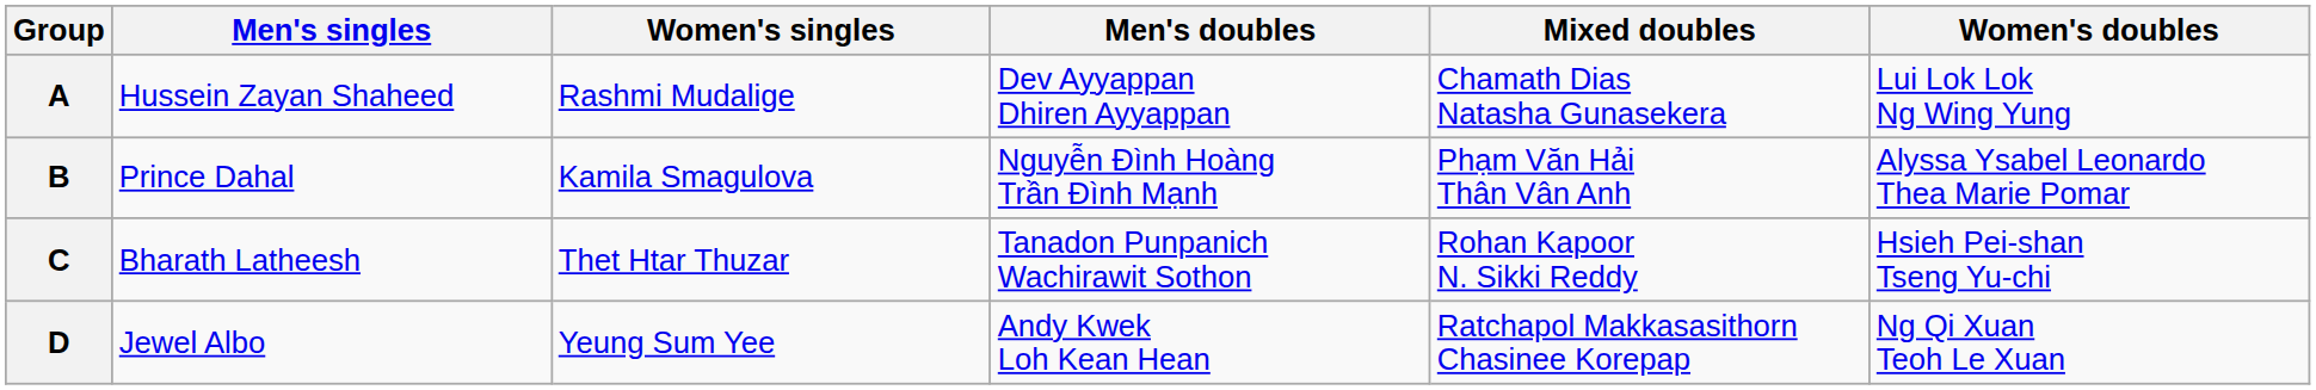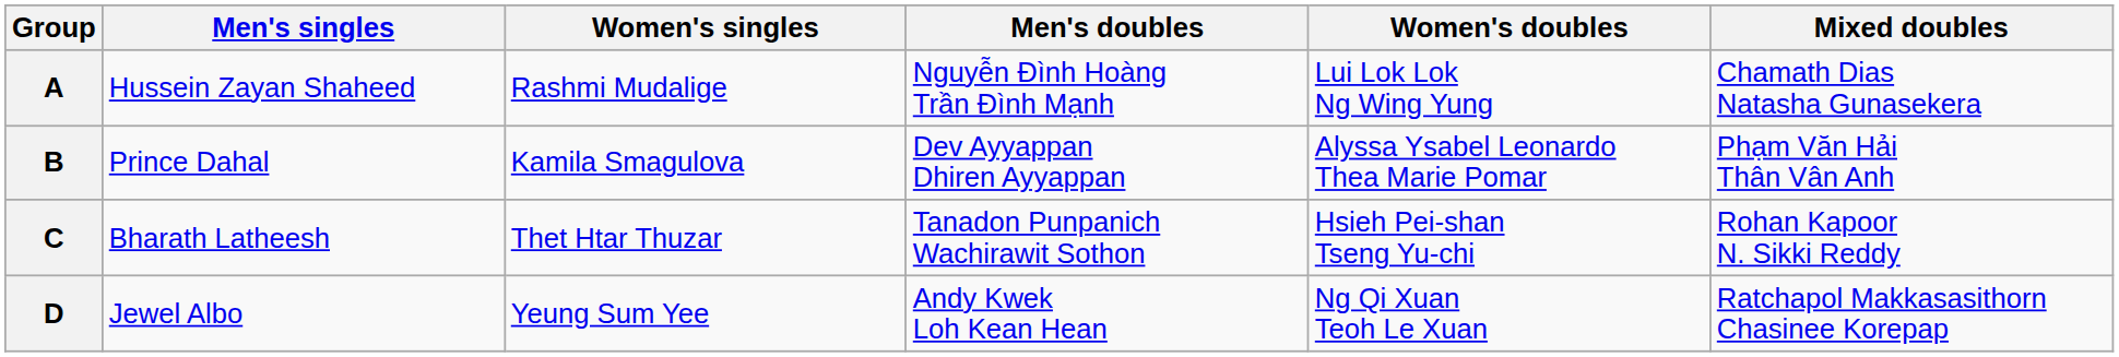columns swapped: Women's doubles <-> Mixed doubles
A | Men's doubles: Dev Ayyappan Dhiren Ayyappan -> Nguyễn Đình Hoàng Trần Đình Mạnh
B | Men's doubles: Nguyễn Đình Hoàng Trần Đình Mạnh -> Dev Ayyappan Dhiren Ayyappan
